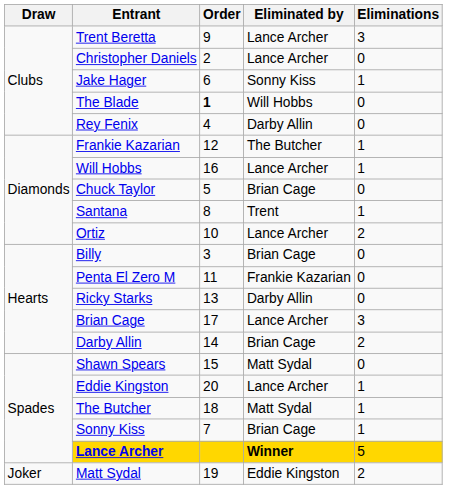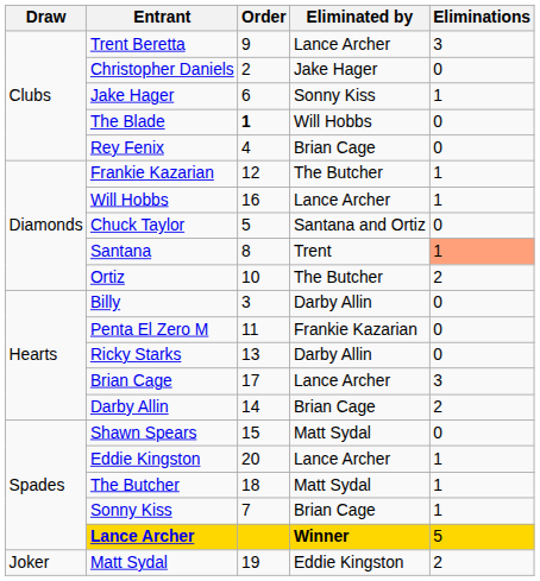Christopher Daniels | Eliminated by: Lance Archer -> Jake Hager
Rey Fenix | Eliminated by: Darby Allin -> Brian Cage
Chuck Taylor | Eliminated by: Brian Cage -> Santana and Ortiz
Santana | Eliminations: no background -> lightsalmon background
Ortiz | Eliminated by: Lance Archer -> The Butcher
Billy | Eliminated by: Brian Cage -> Darby Allin
